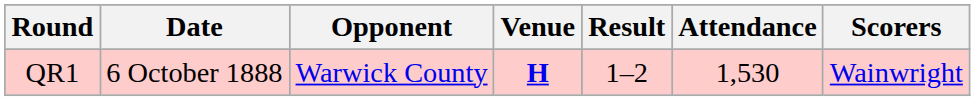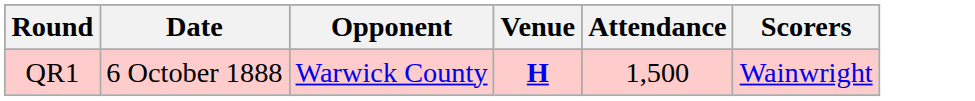- column: Result | 1–2
QR1 | Attendance: 1,530 -> 1,500
